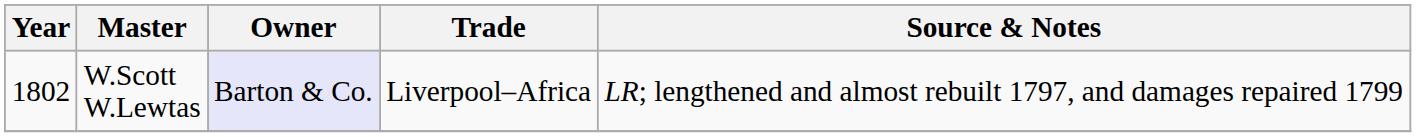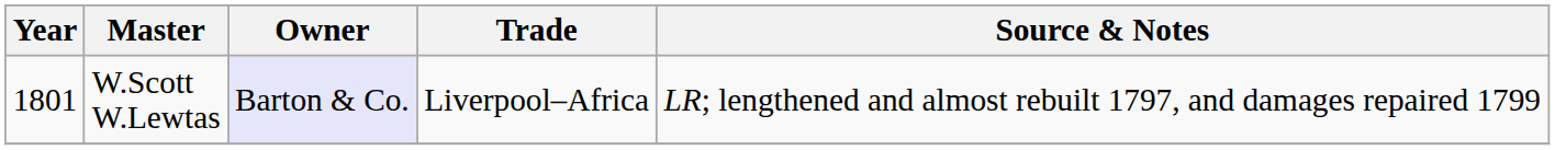W.Scott W.Lewtas | Year: 1802 -> 1801
